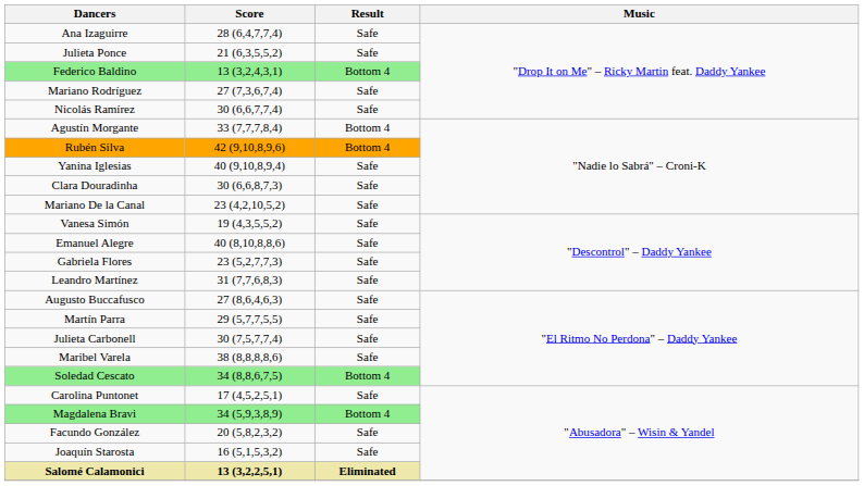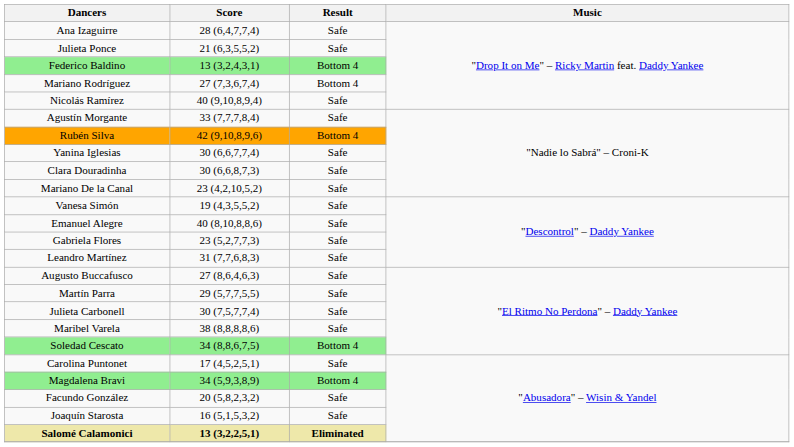Mariano Rodríguez | Result: Safe -> Bottom 4
Nicolás Ramírez | Score: 30 (6,6,7,7,4) -> 40 (9,10,8,9,4)
Agustín Morgante | Result: Bottom 4 -> Safe
Yanina Iglesias | Score: 40 (9,10,8,9,4) -> 30 (6,6,7,7,4)
